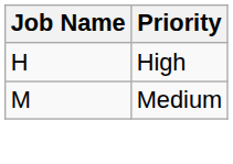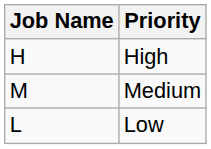+ row: L | Low
